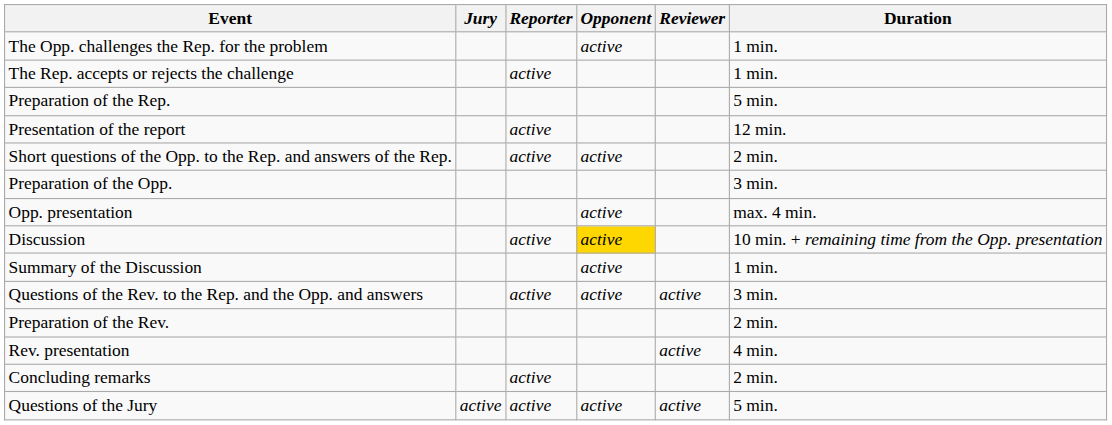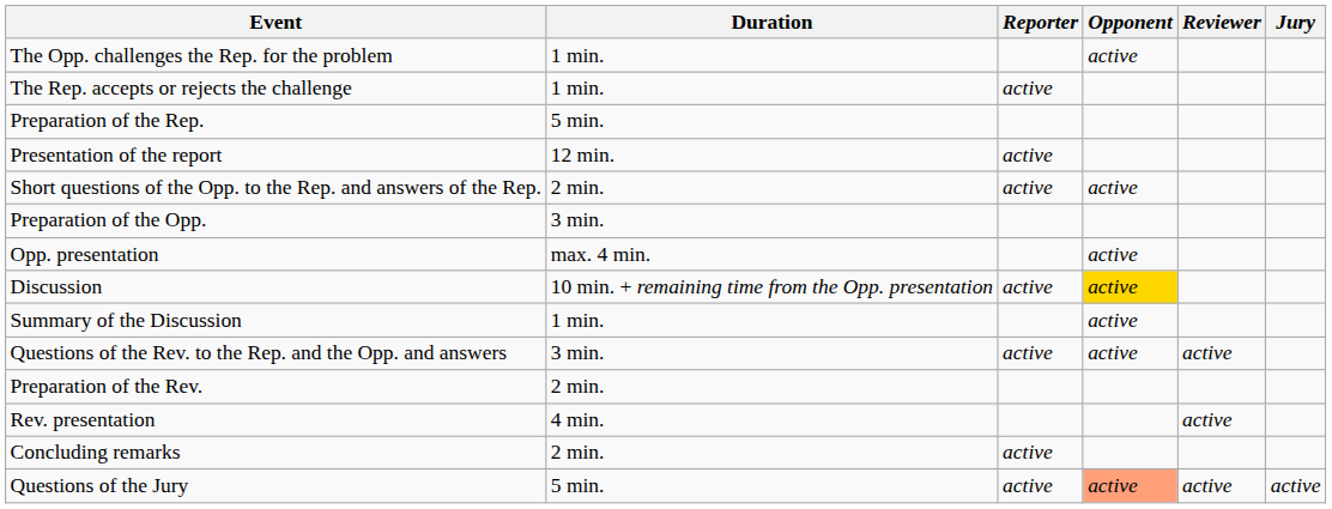columns swapped: Duration <-> Jury
Questions of the Jury | Opponent: no background -> lightsalmon background
